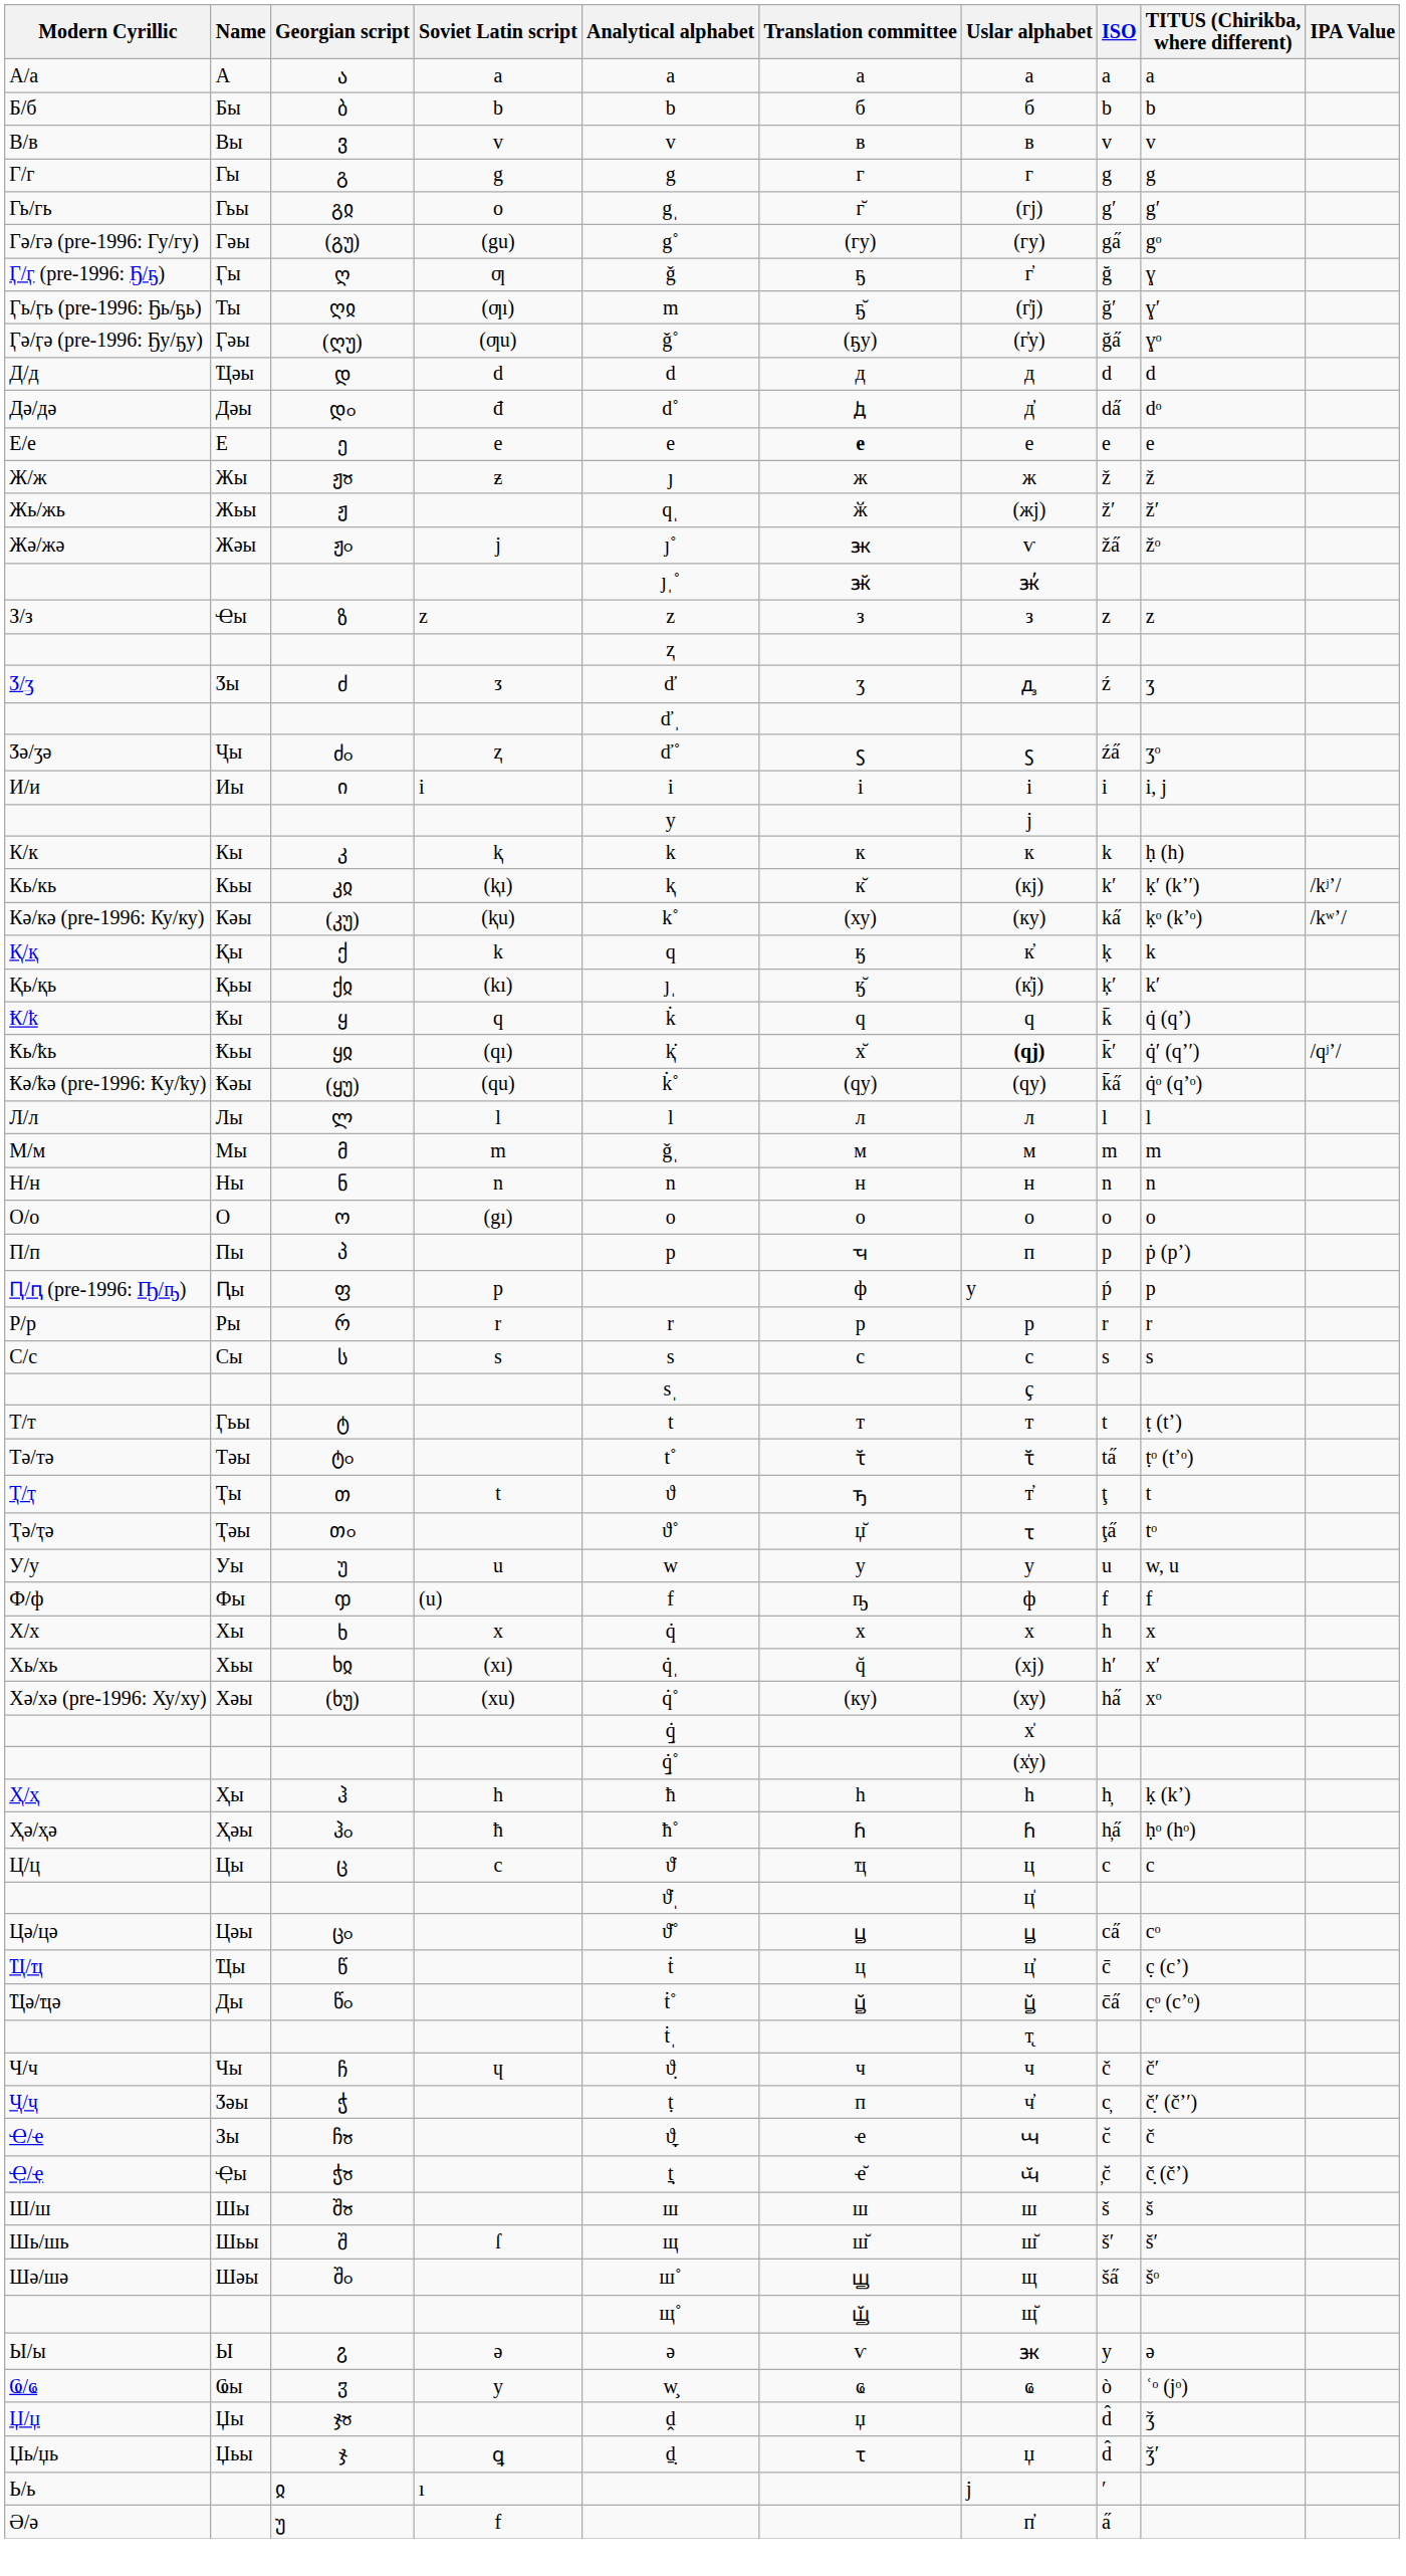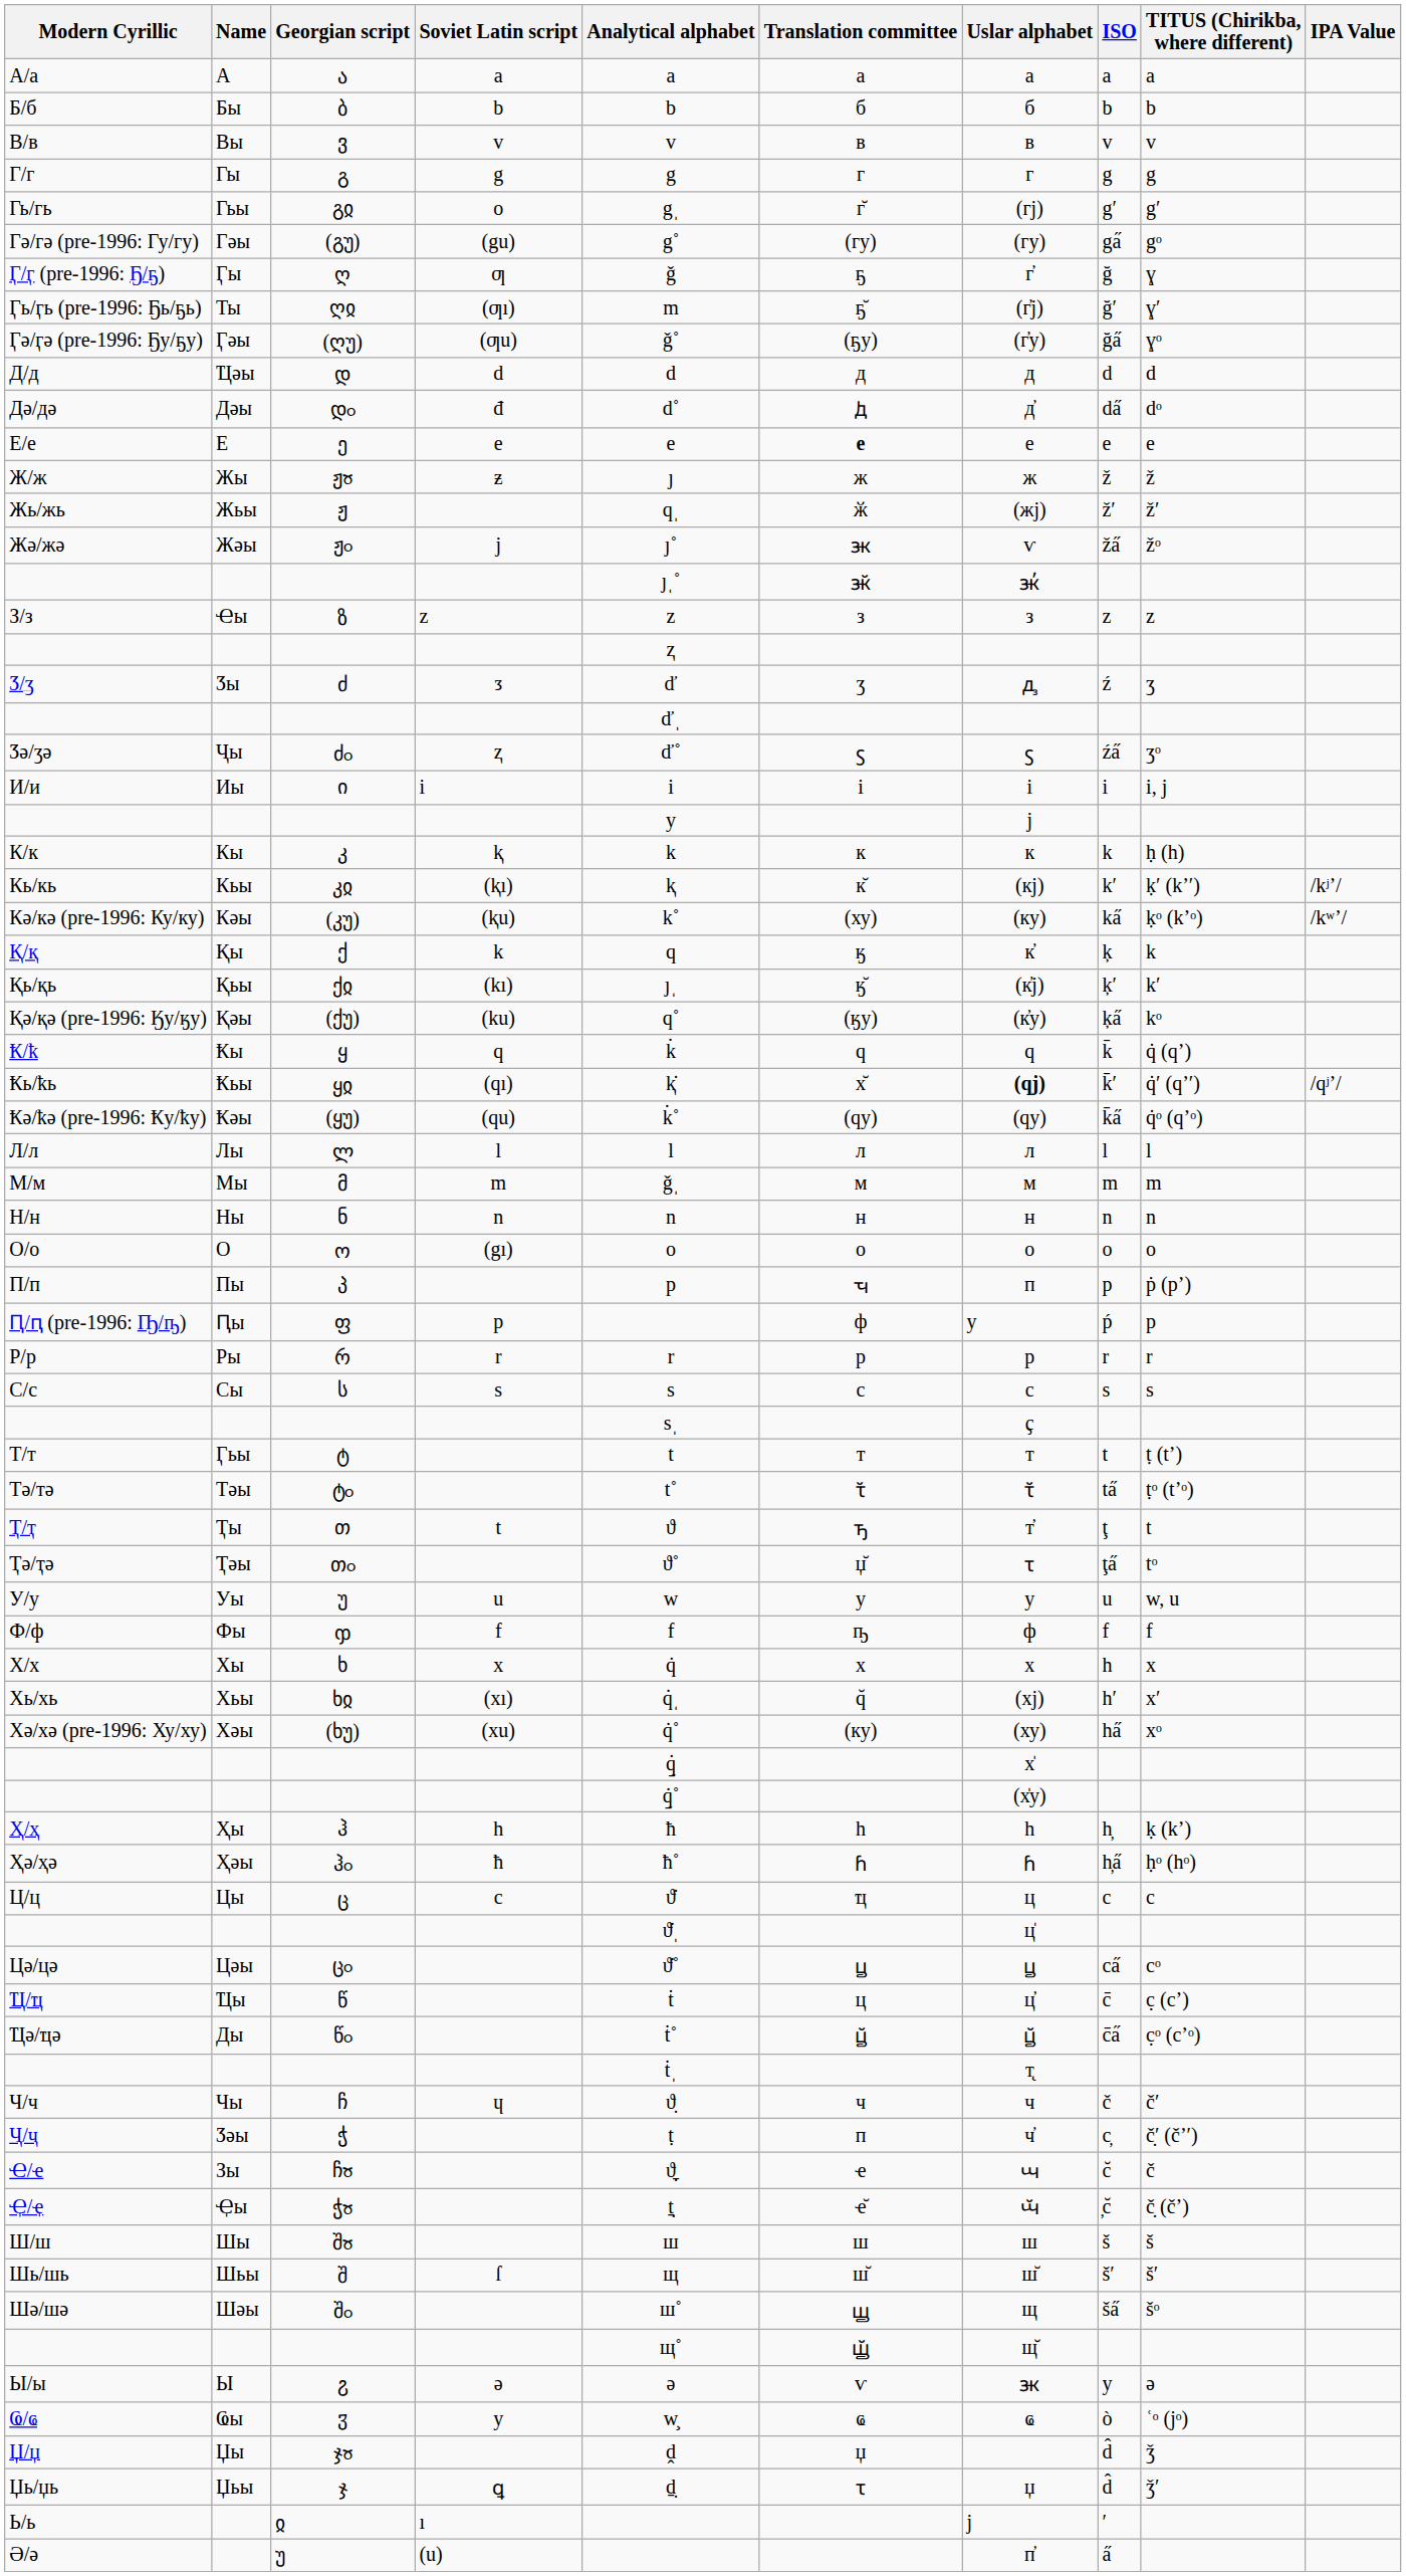+ row: Қә/қә (pre-1996: Ӄу/ӄу) | Қәы | (ქუ) | (ku) | q˚ | (ӄу) | (к̓у) | ķa̋ | kᵒ
Ф/ф | Soviet Latin script: (u) -> f
Ә/ә | Soviet Latin script: f -> (u)
